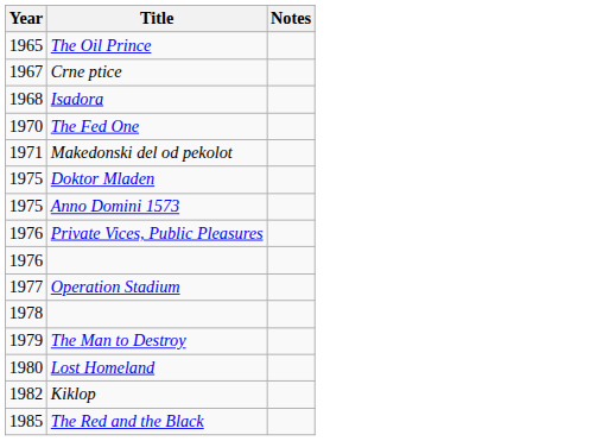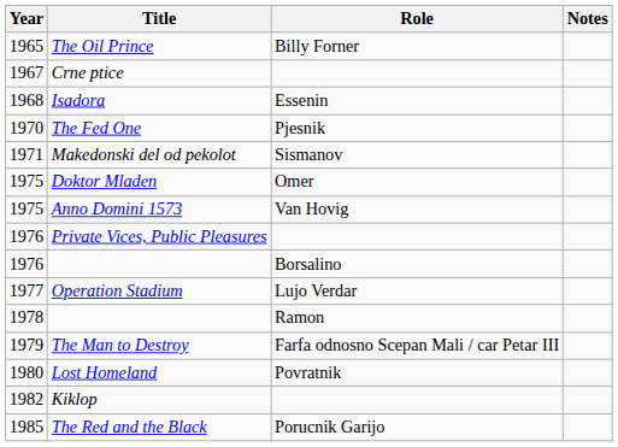+ column: Role | Billy Forner | Essenin | Pjesnik | Sismanov | Omer | Van Hovig | Borsalino | Lujo Verdar | Ramon | Farfa odnosno Scepan Mali / car Petar III | Povratnik | Porucnik Garijo
